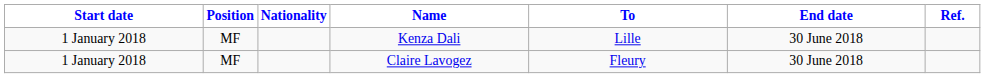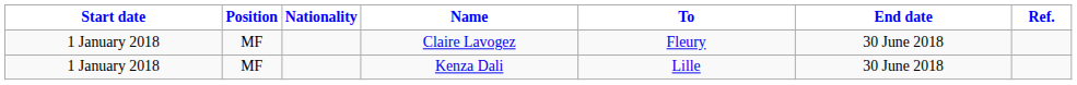rows swapped: Kenza Dali <-> Claire Lavogez
